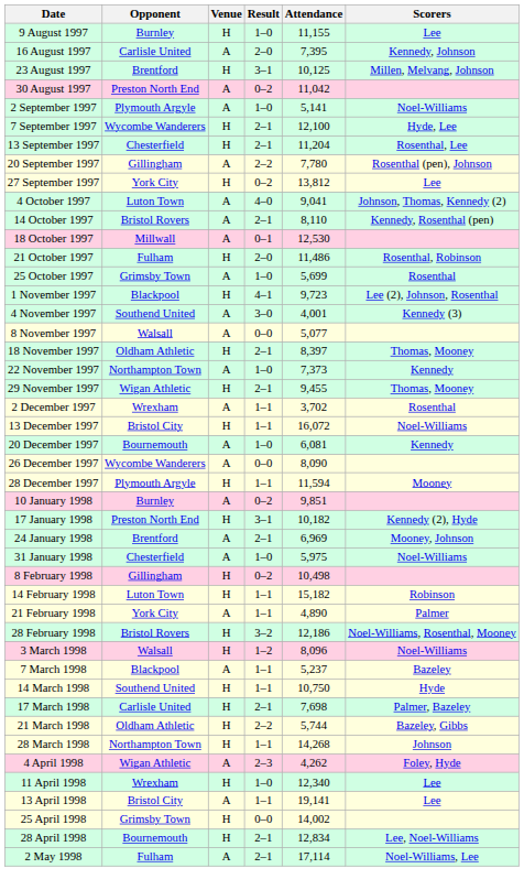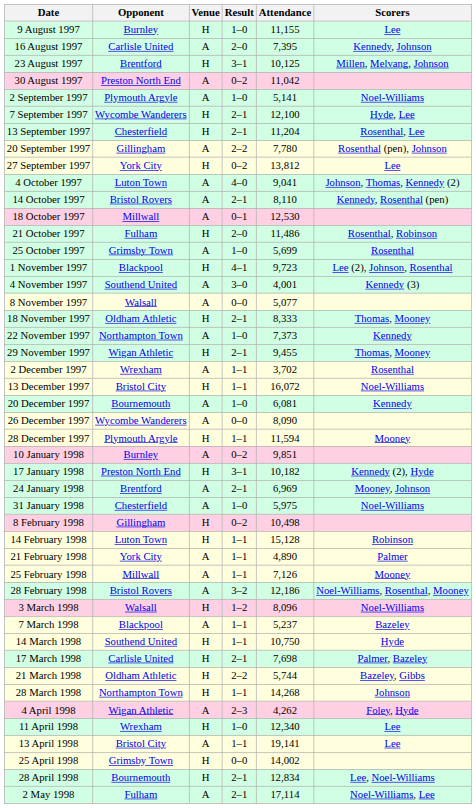18 November 1997 | Attendance: 8,397 -> 8,333
14 February 1998 | Attendance: 15,182 -> 15,128
+ row: 25 February 1998 | Millwall | A | 1–1 | 7,126 | Mooney
28 February 1998 | Venue: H -> A
